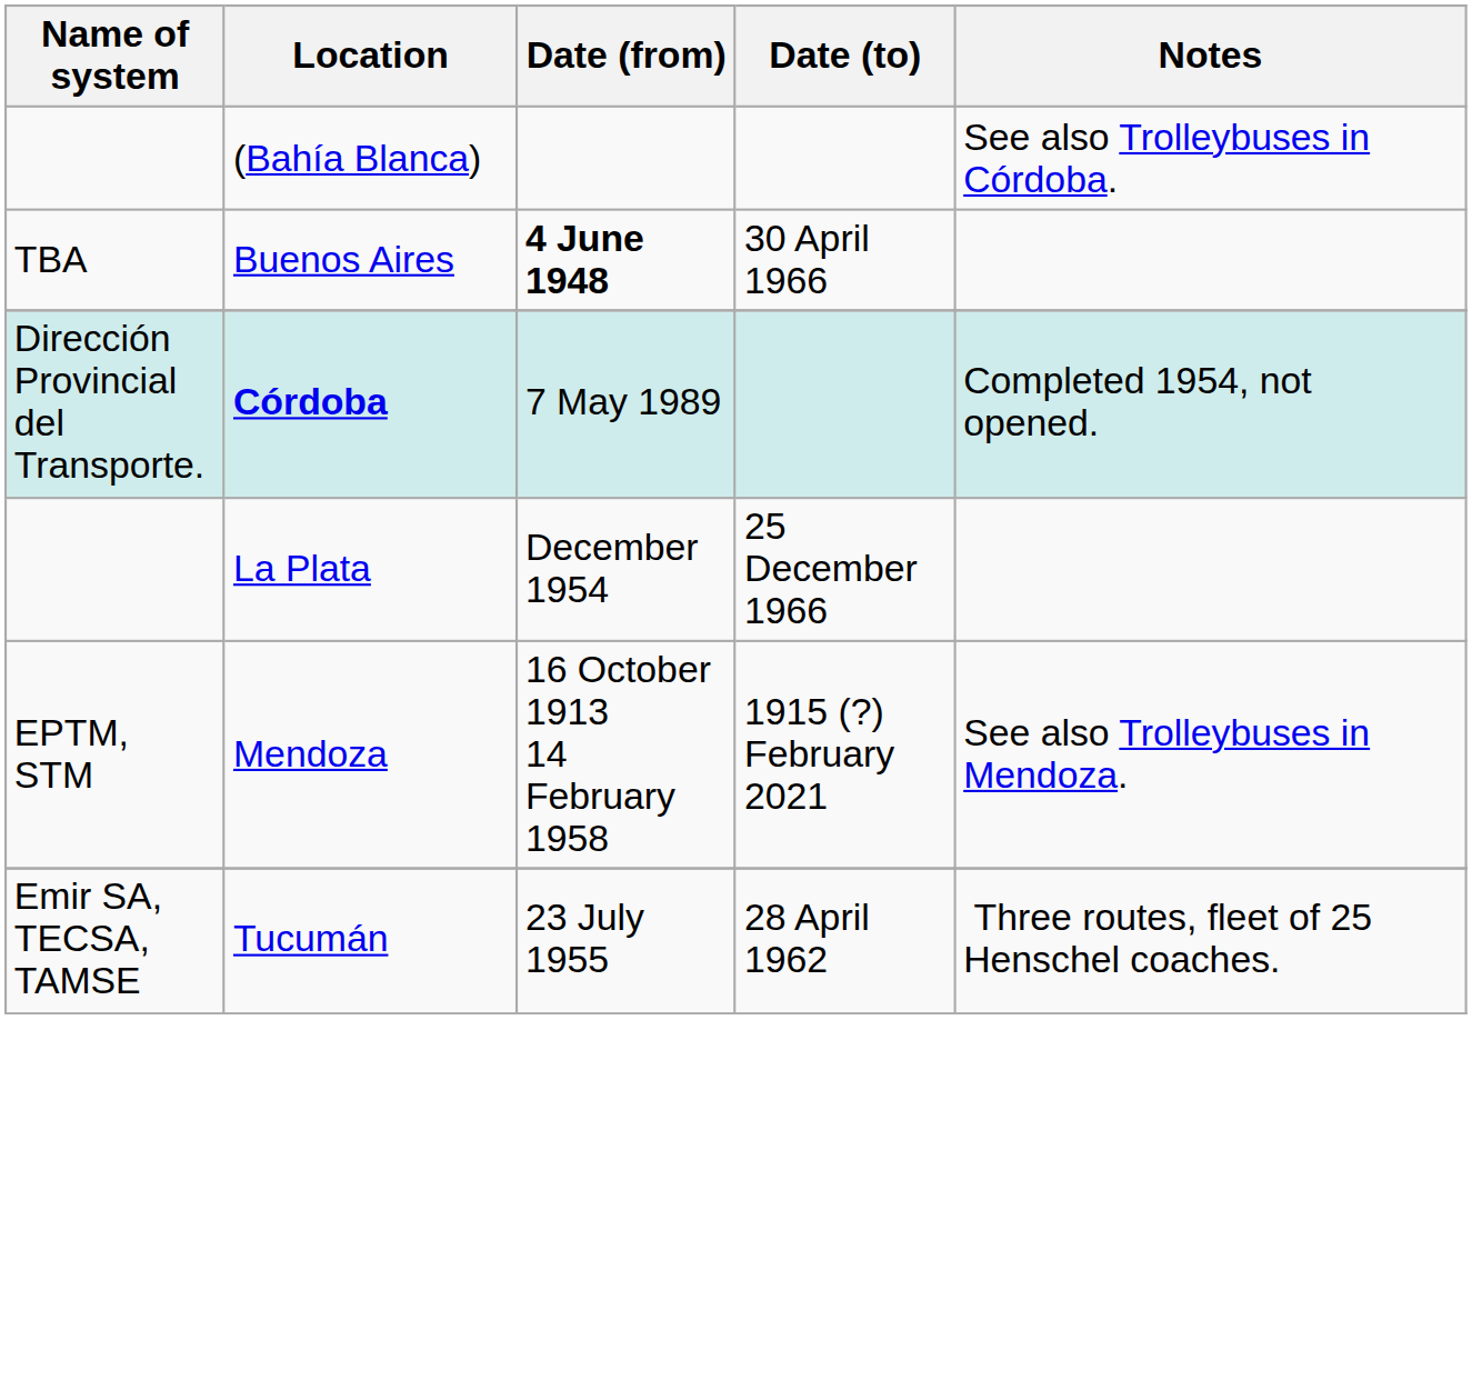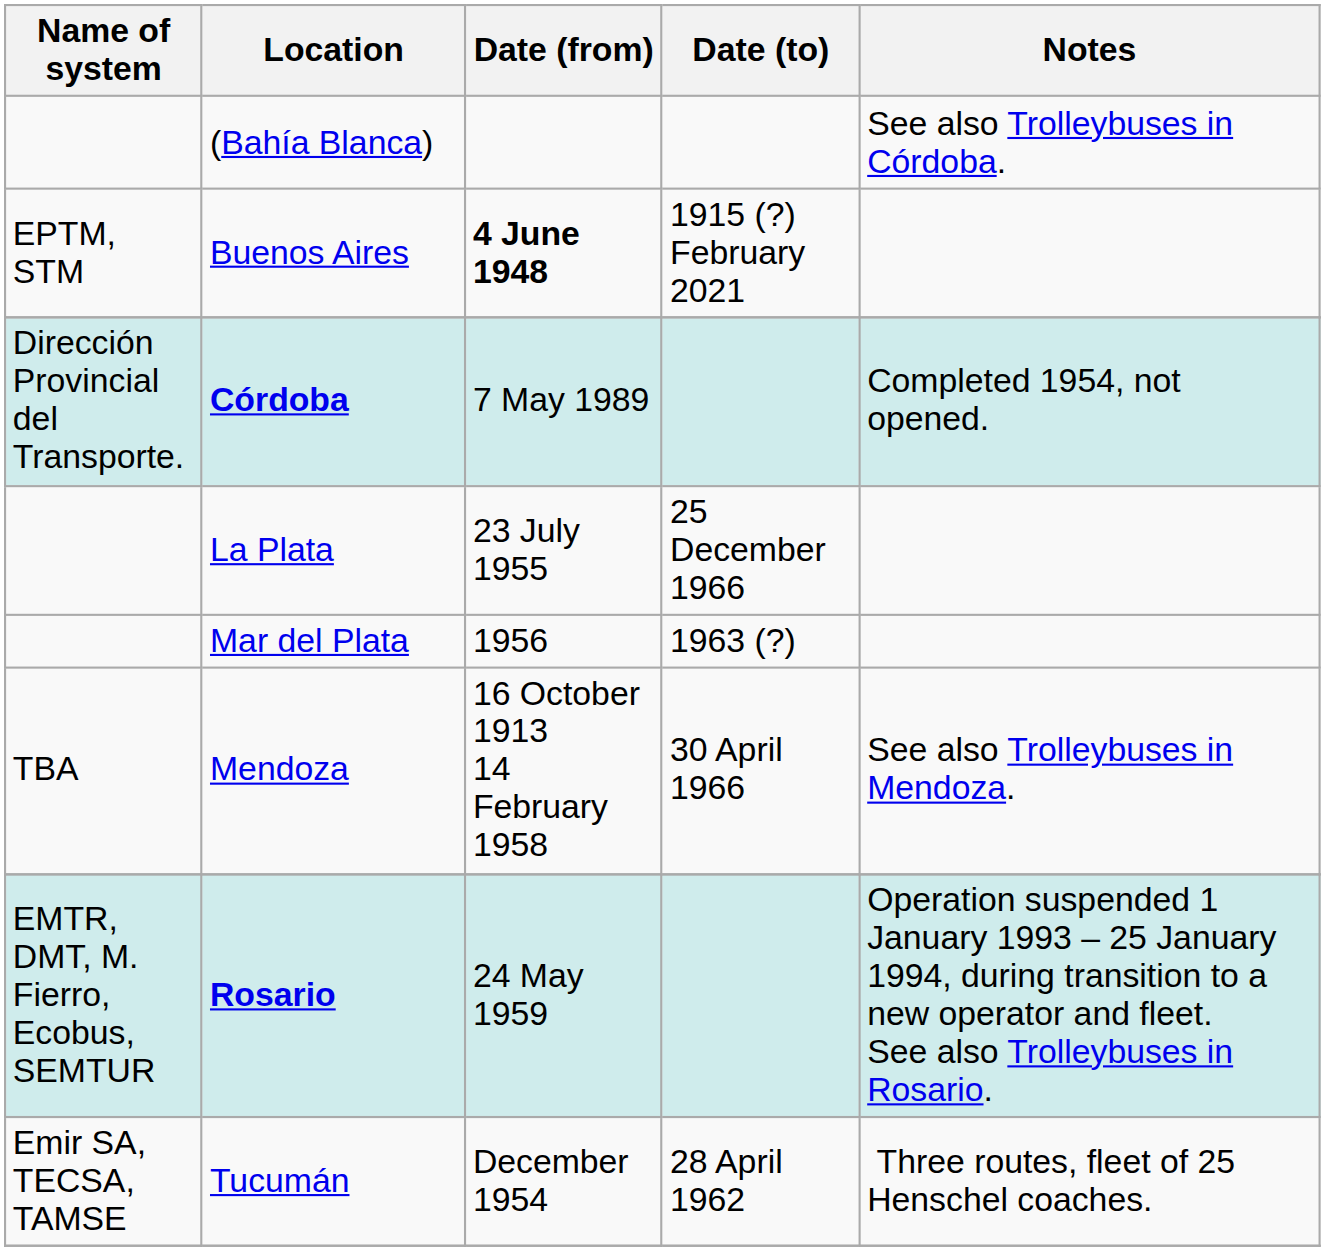Buenos Aires | Name of system: TBA -> EPTM, STM
Buenos Aires | Date (to): 30 April 1966 -> 1915 (?) February 2021
La Plata | Date (from): December 1954 -> 23 July 1955
+ row: Mar del Plata | 1956 | 1963 (?)
Mendoza | Name of system: EPTM, STM -> TBA
Mendoza | Date (to): 1915 (?) February 2021 -> 30 April 1966
+ row: EMTR, DMT, M. Fierro, Ecobus, SEMTUR | Rosario | 24 May 1959 | Operation suspended 1 January 1993 – 25 January 1994, during transition to a new operator and fleet. See also Trolleybuses in Rosario.
Tucumán | Date (from): 23 July 1955 -> December 1954
